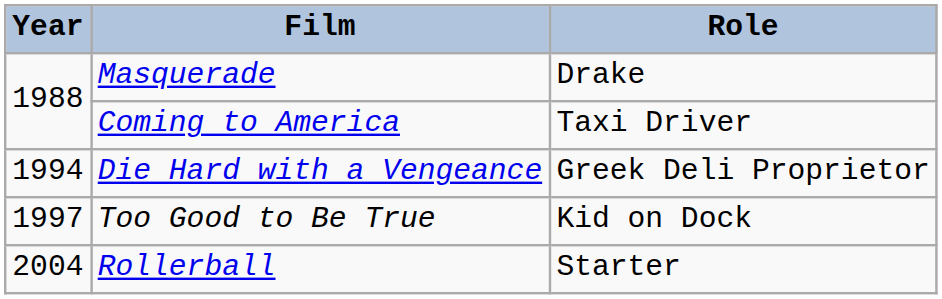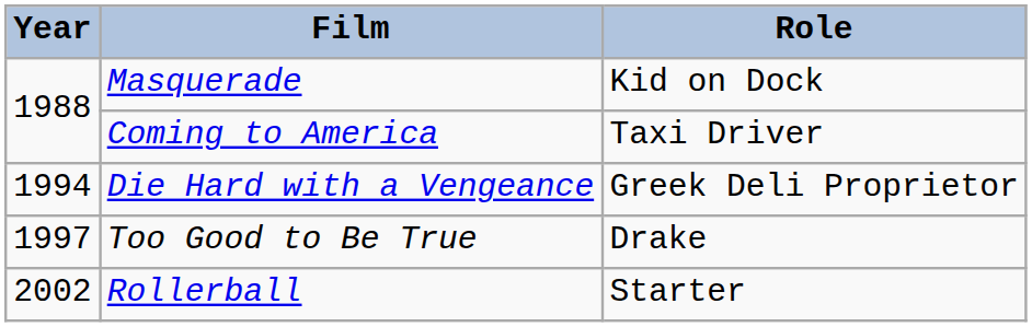Masquerade | Role: Drake -> Kid on Dock
Too Good to Be True | Role: Kid on Dock -> Drake
Rollerball | Year: 2004 -> 2002
